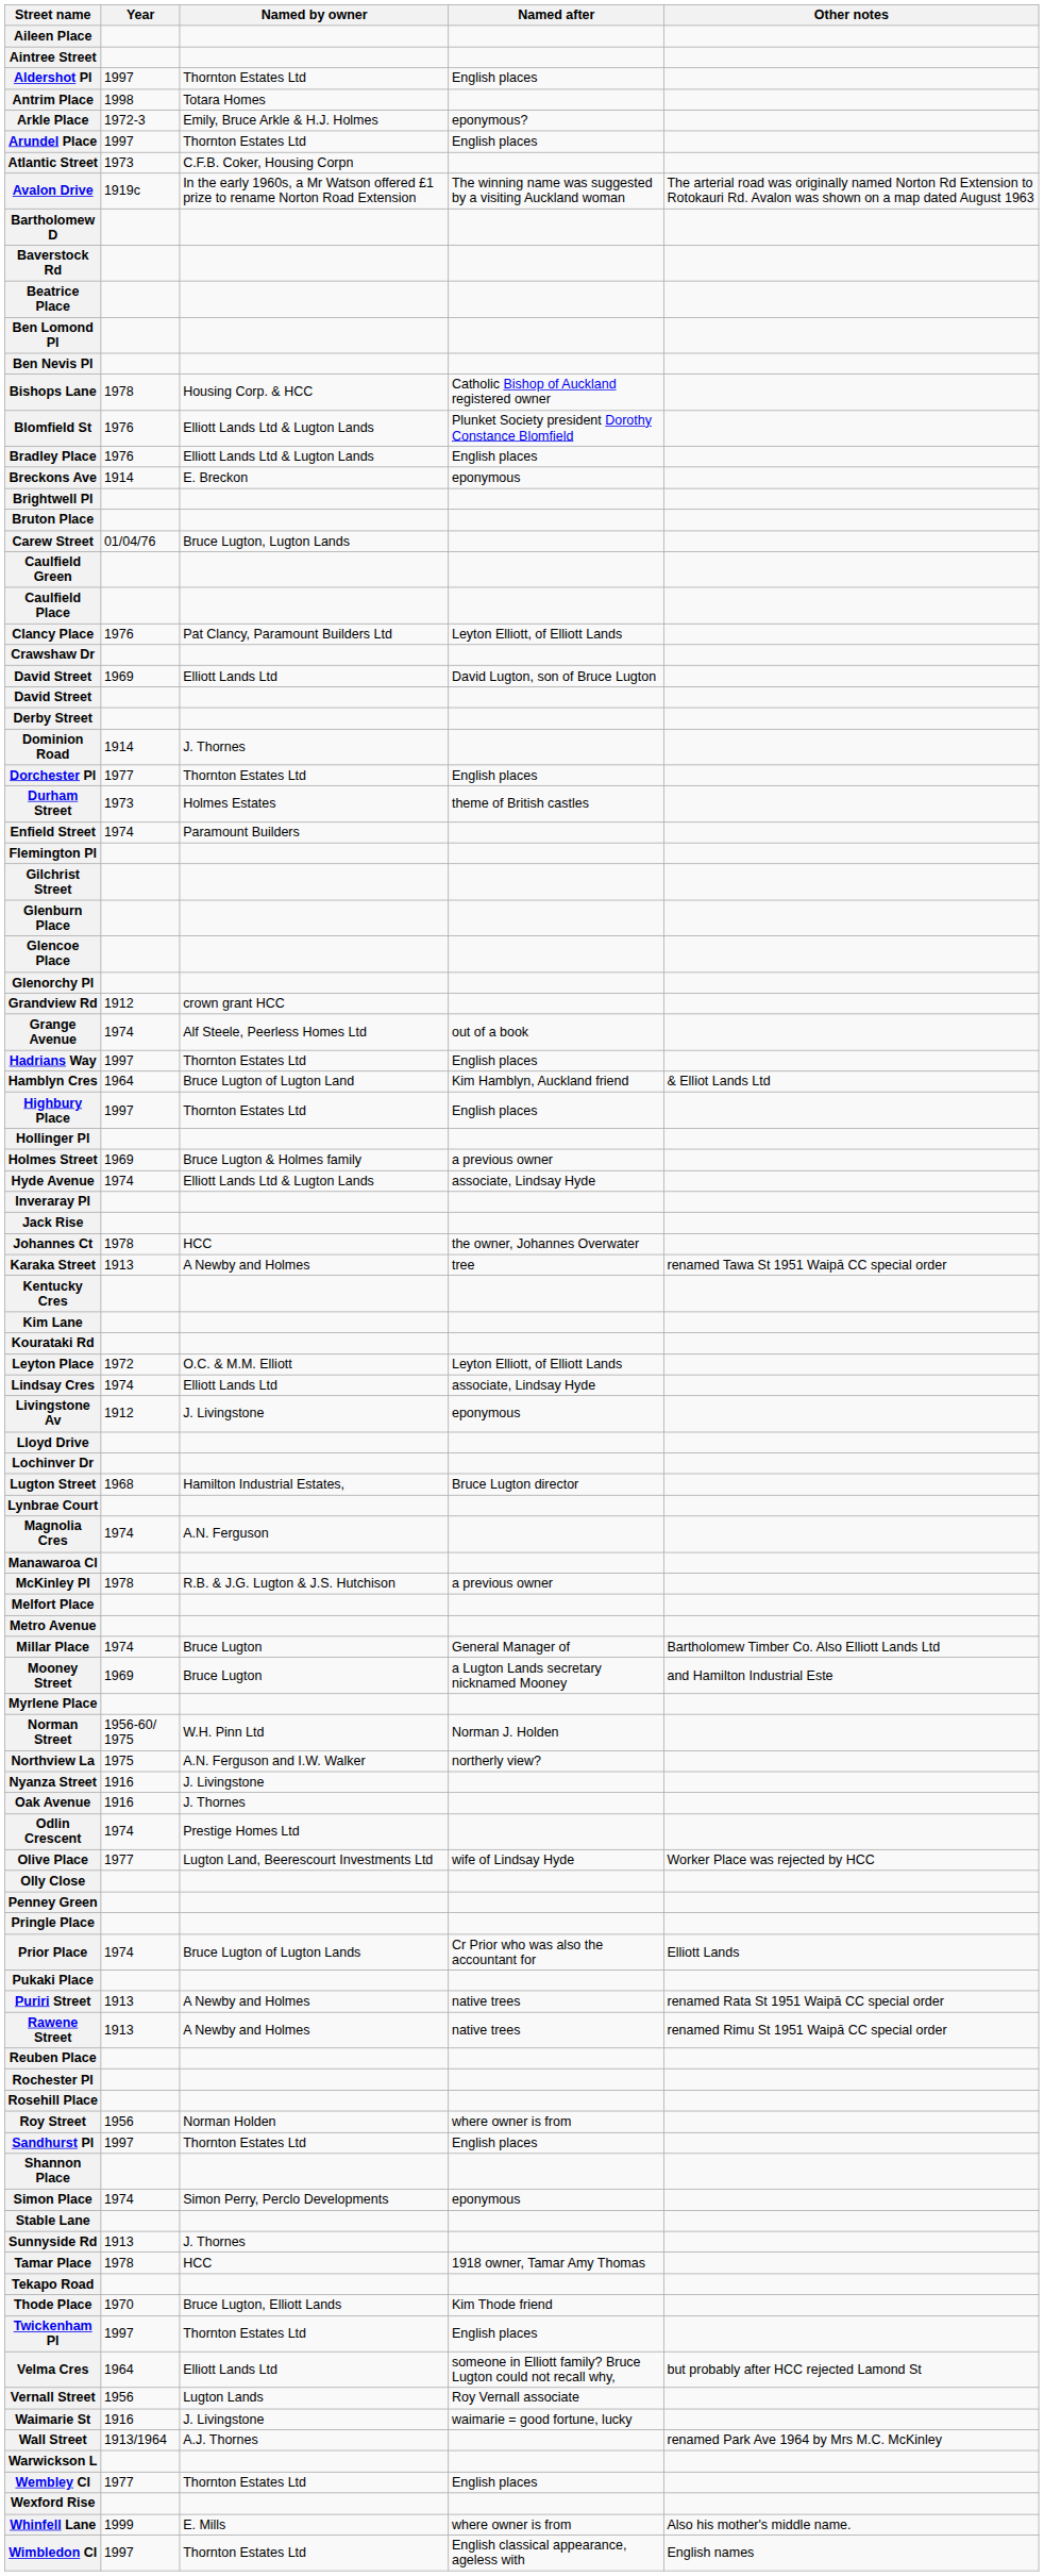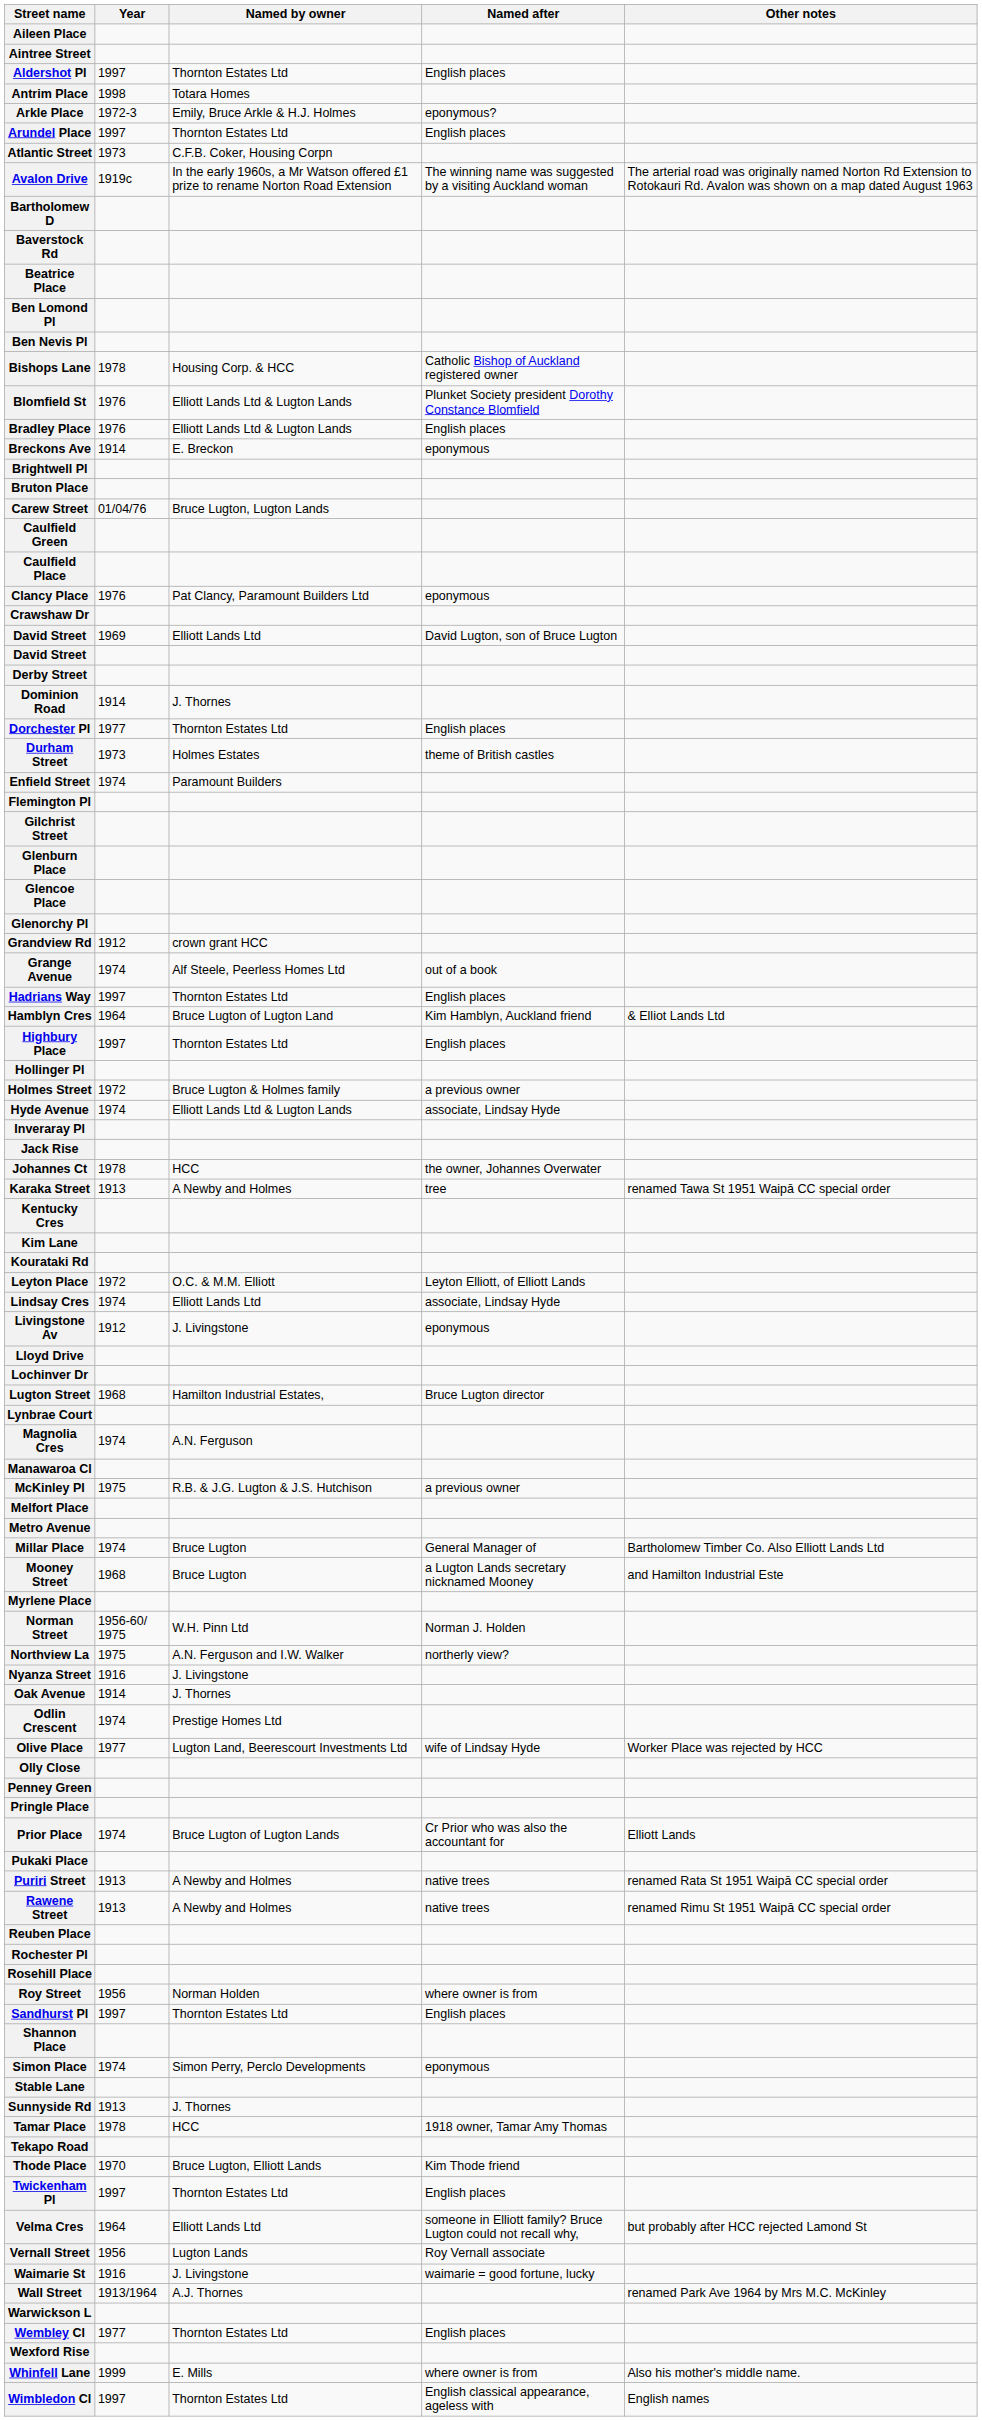Clancy Place | Named after: Leyton Elliott, of Elliott Lands -> eponymous
Holmes Street | Year: 1969 -> 1972
McKinley Pl | Year: 1978 -> 1975
Mooney Street | Year: 1969 -> 1968
Oak Avenue | Year: 1916 -> 1914
